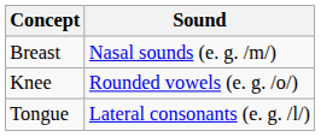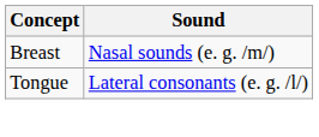- row: Knee | Rounded vowels (e. g. /o/)
